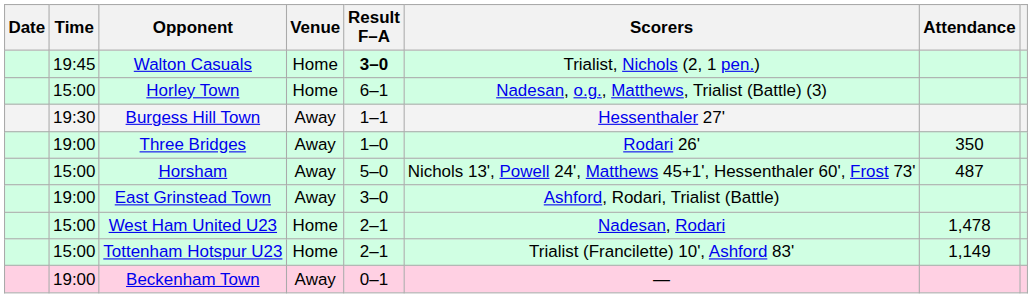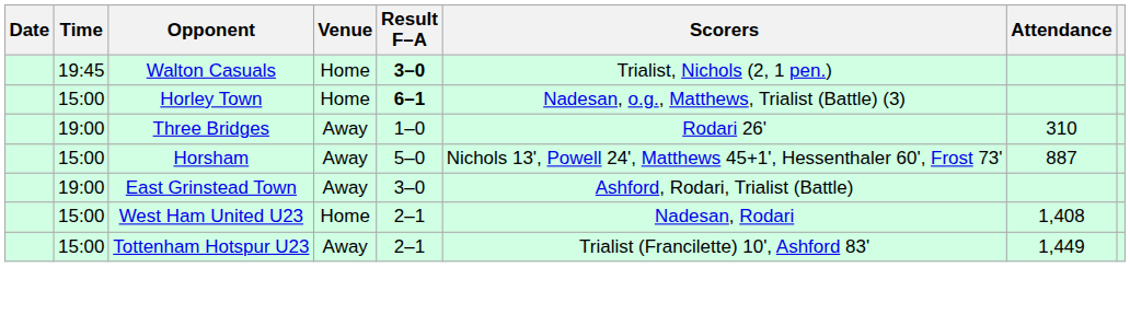Horley Town | Result F–A: normal -> bold
- row: 19:30 | Burgess Hill Town | Away | 1–1 | Hessenthaler 27'
Three Bridges | Attendance: 350 -> 310
Horsham | Attendance: 487 -> 887
West Ham United U23 | Attendance: 1,478 -> 1,408
Tottenham Hotspur U23 | Venue: Home -> Away
Tottenham Hotspur U23 | Attendance: 1,149 -> 1,449
- row: 19:00 | Beckenham Town | Away | 0–1 | —
